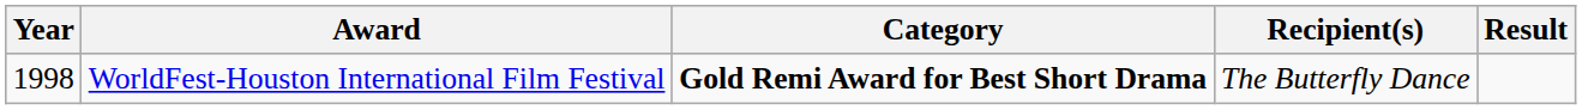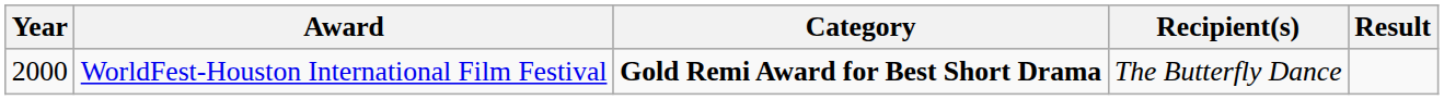WorldFest-Houston International Film Festival | Year: 1998 -> 2000
